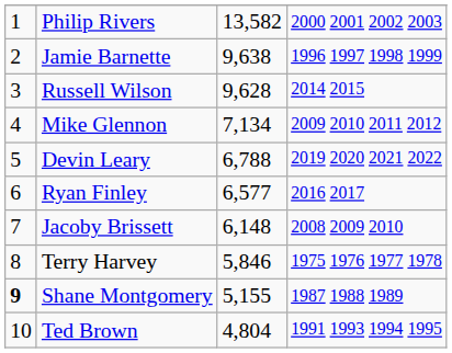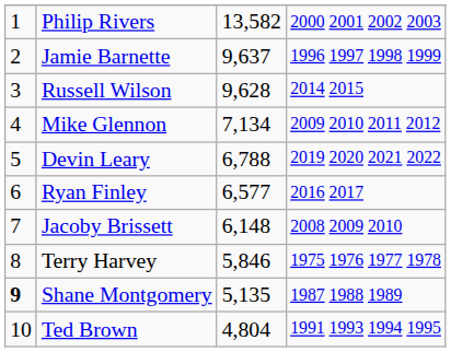Jamie Barnette | column 3: 9,638 -> 9,637
Shane Montgomery | column 3: 5,155 -> 5,135
